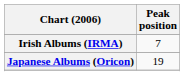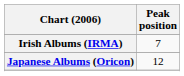Japanese Albums (Oricon) | Peak position: 19 -> 12
